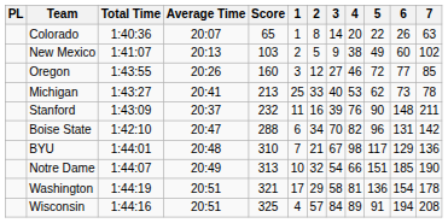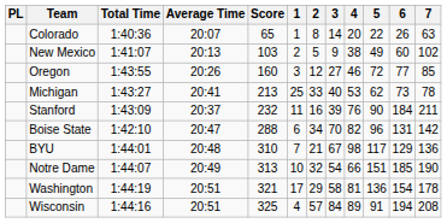Stanford | 6: 148 -> 184
